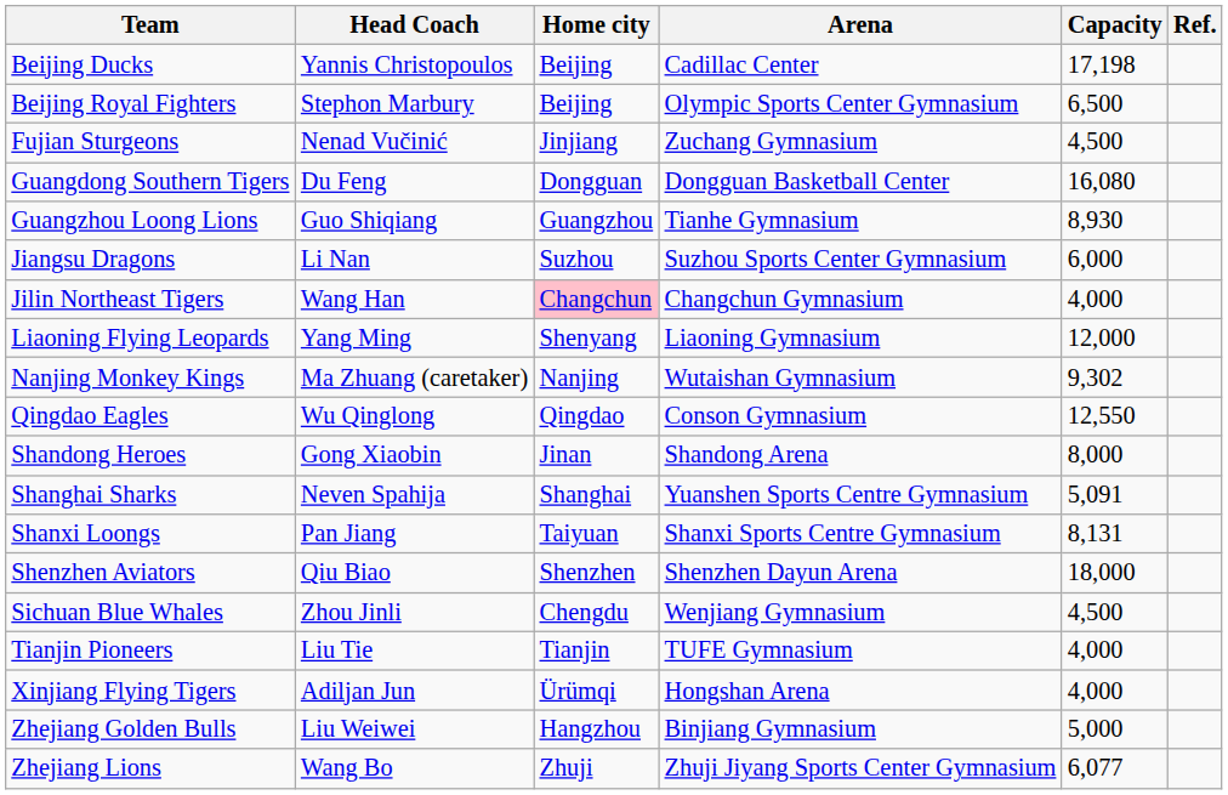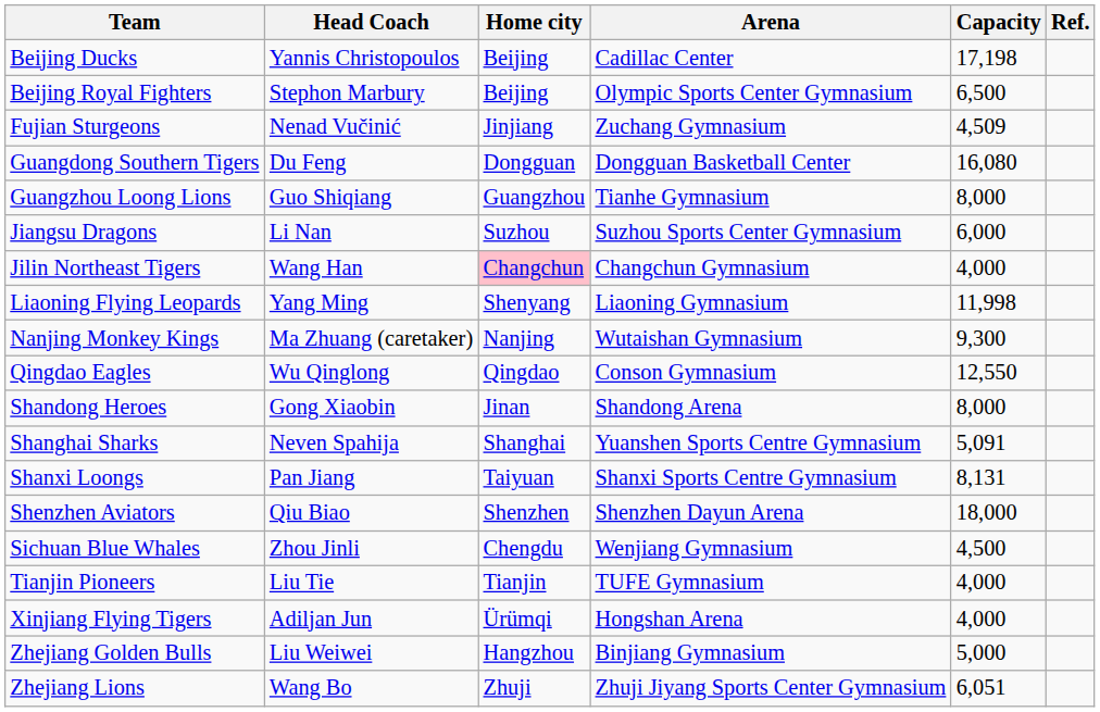Fujian Sturgeons | Capacity: 4,500 -> 4,509
Guangzhou Loong Lions | Capacity: 8,930 -> 8,000
Liaoning Flying Leopards | Capacity: 12,000 -> 11,998
Nanjing Monkey Kings | Capacity: 9,302 -> 9,300
Zhejiang Lions | Capacity: 6,077 -> 6,051
